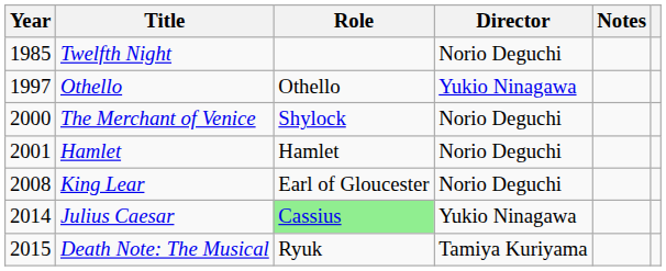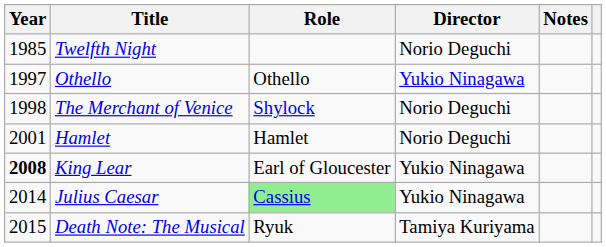The Merchant of Venice | Year: 2000 -> 1998
King Lear | Year: normal -> bold
King Lear | Director: Norio Deguchi -> Yukio Ninagawa
